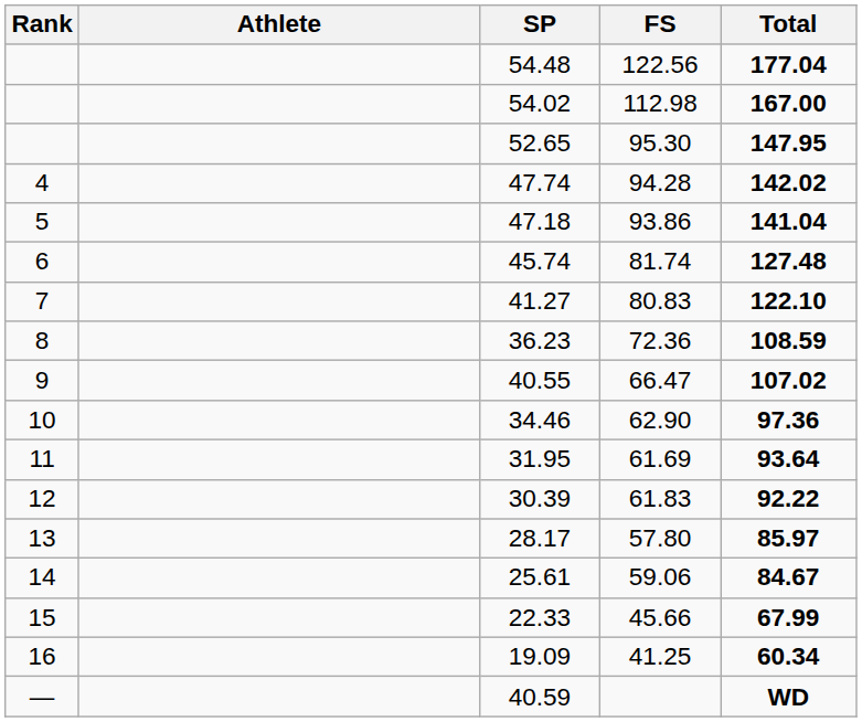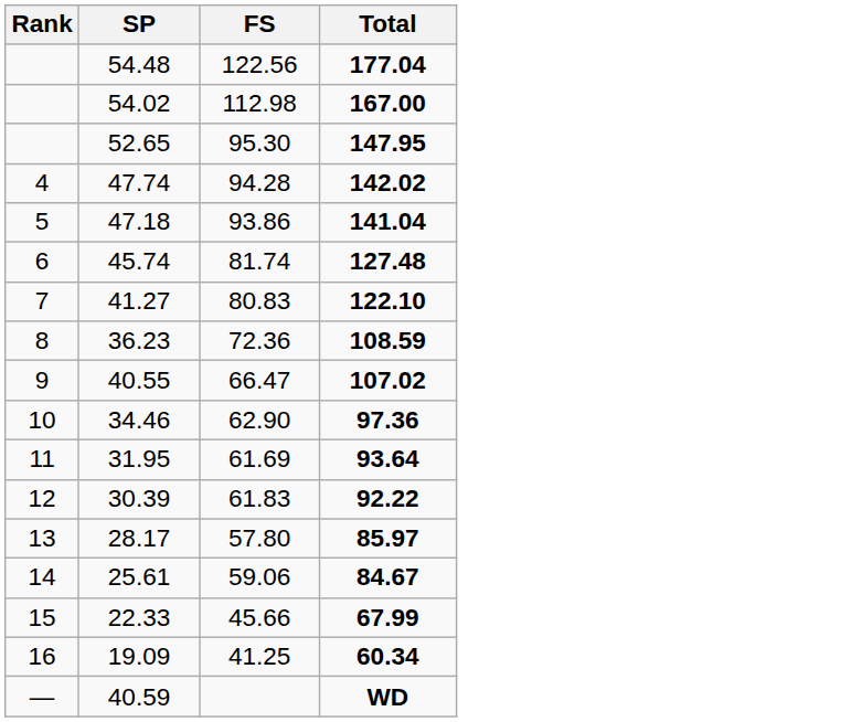- column: Athlete
